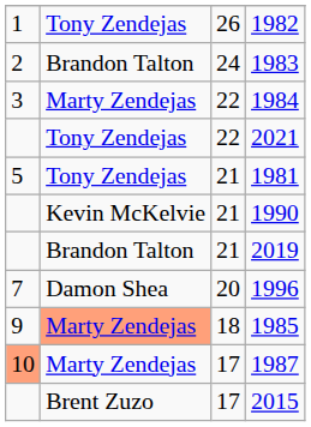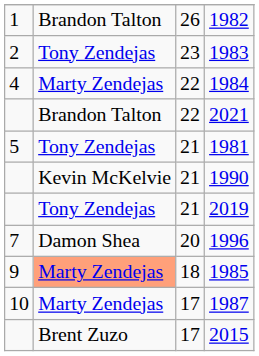1982 | column 2: Tony Zendejas -> Brandon Talton
1983 | column 2: Brandon Talton -> Tony Zendejas
1983 | column 3: 24 -> 23
1984 | column 1: 3 -> 4
2021 | column 2: Tony Zendejas -> Brandon Talton
2019 | column 2: Brandon Talton -> Tony Zendejas
1987 | column 1: lightsalmon background -> no background
